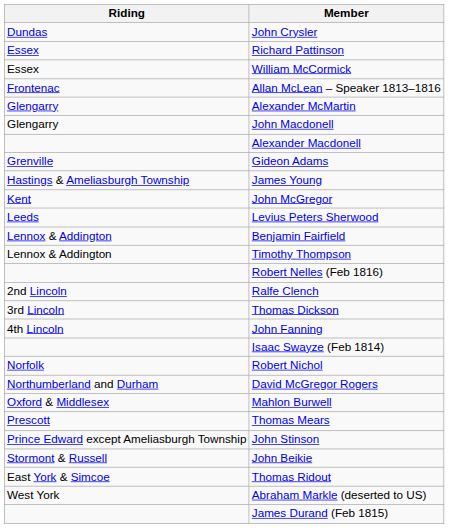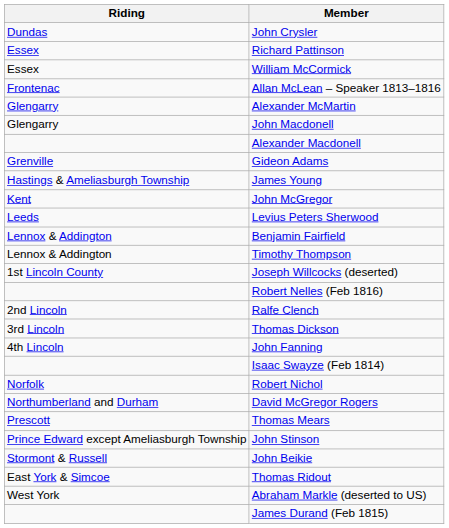+ row: 1st Lincoln County | Joseph Willcocks (deserted)
- row: Oxford & Middlesex | Mahlon Burwell
